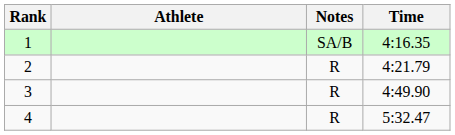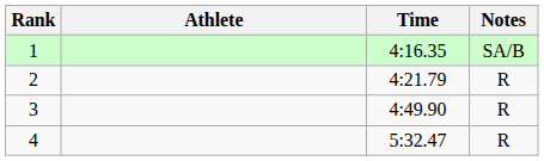columns swapped: Time <-> Notes
